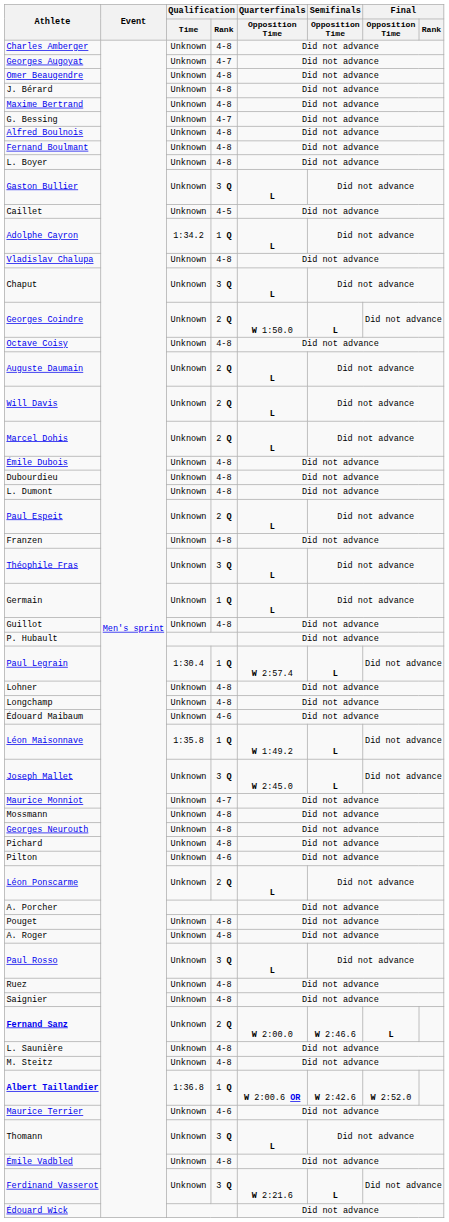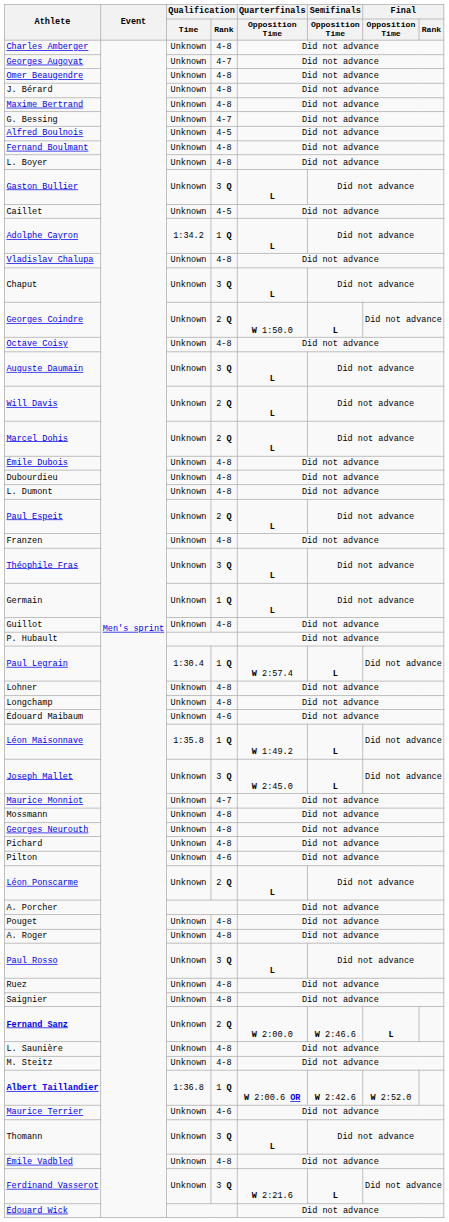Alfred Boulnois | Qualification / Rank: 4-8 -> 4-5
Auguste Daumain | Qualification / Rank: 2 Q -> 3 Q
